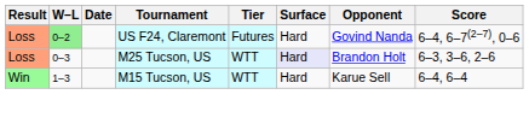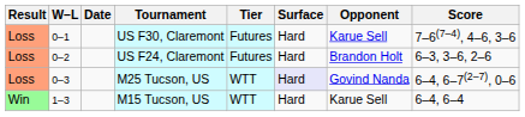+ row: Loss | 0–1 | US F30, Claremont | Futures | Hard | Karue Sell | 7–6(7–4), 4–6, 3–6
US F24, Claremont | W–L: lightgreen background -> no background
US F24, Claremont | Opponent: Govind Nanda -> Brandon Holt
US F24, Claremont | Score: 6–4, 6–7(2–7), 0–6 -> 6–3, 3–6, 2–6
M25 Tucson, US | Opponent: Brandon Holt -> Govind Nanda
M25 Tucson, US | Score: 6–3, 3–6, 2–6 -> 6–4, 6–7(2–7), 0–6
